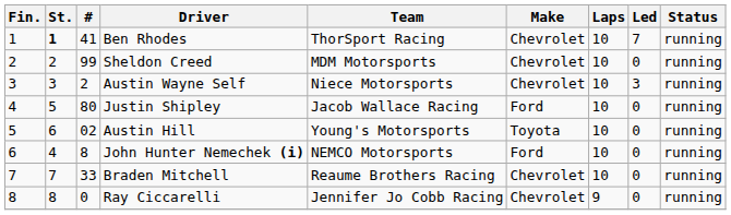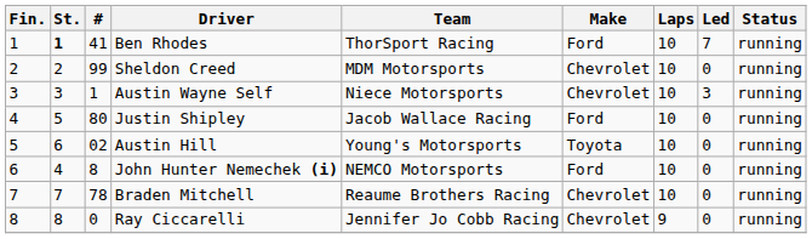Ben Rhodes | Make: Chevrolet -> Ford
Austin Wayne Self | #: 2 -> 1
Braden Mitchell | #: 33 -> 78
